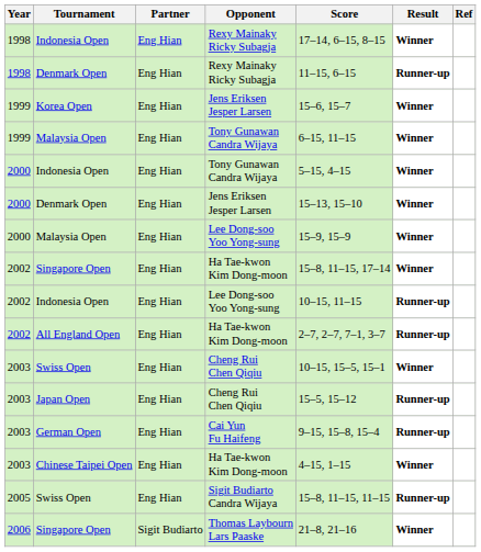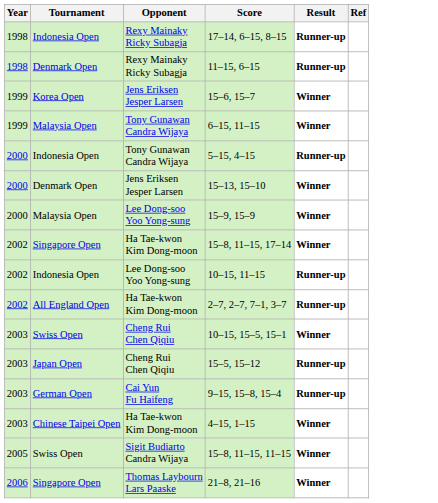- column: Partner | Eng Hian | Eng Hian | Eng Hian | Eng Hian | Eng Hian | Eng Hian | Eng Hian | Eng Hian | Eng Hian | Eng Hian | Eng Hian | Eng Hian | Eng Hian | Eng Hian | Eng Hian | Sigit Budiarto
Indonesia Open / Rexy Mainaky Ricky Subagja | Result: Winner -> Runner-up
Indonesia Open / Tony Gunawan Candra Wijaya | Result: Winner -> Runner-up
Swiss Open / Sigit Budiarto Candra Wijaya | Result: Runner-up -> Winner
